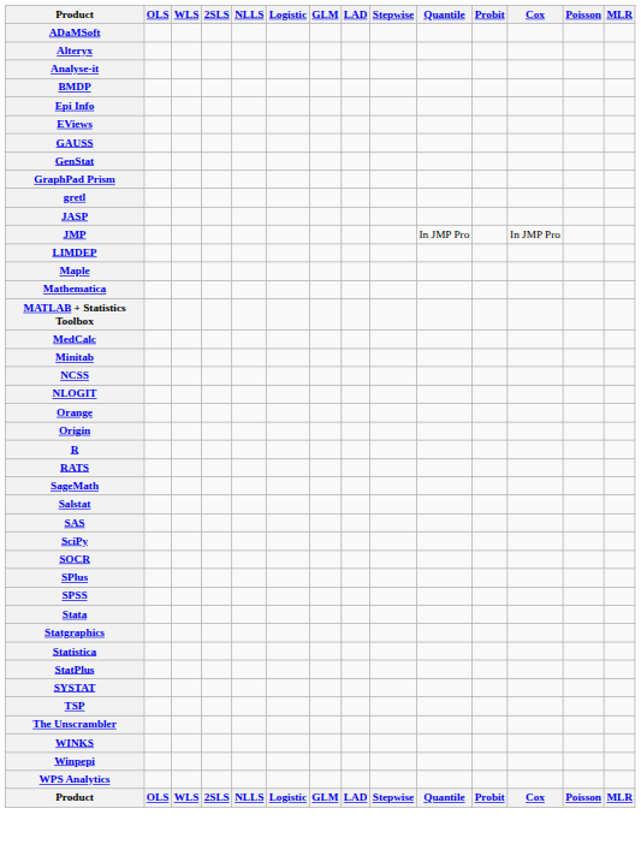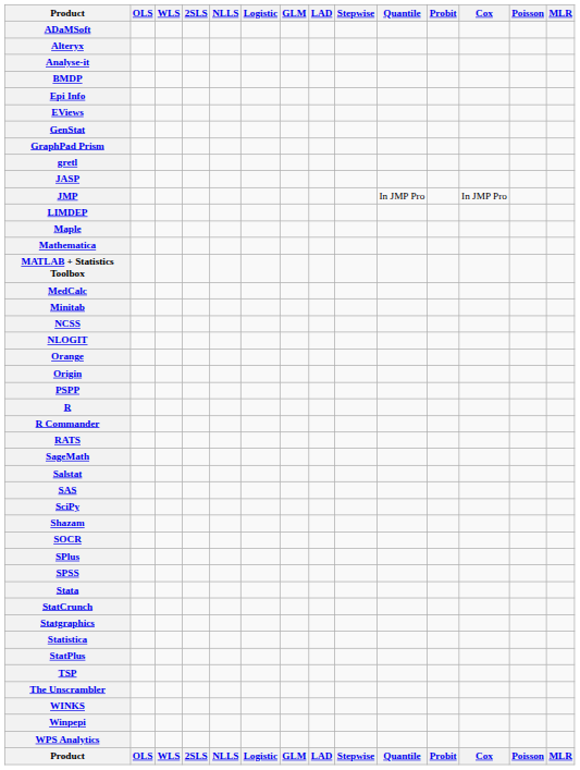- row: GAUSS
+ row: PSPP
+ row: R Commander
+ row: Shazam
+ row: StatCrunch
- row: SYSTAT
